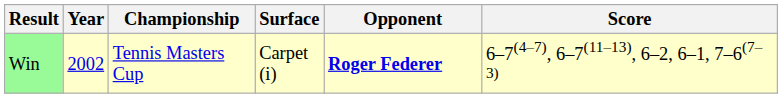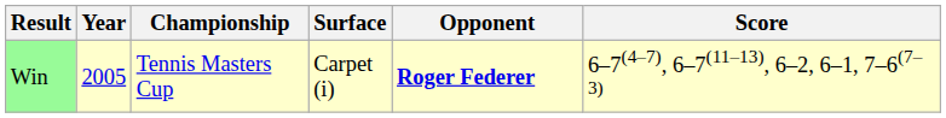Win | Year: 2002 -> 2005
